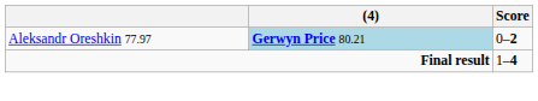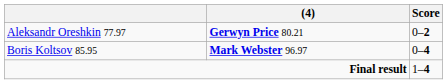Aleksandr Oreshkin 77.97 | (4): lightblue background -> no background
+ row: Boris Koltsov 85.95 | Mark Webster 96.97 | 0–4
